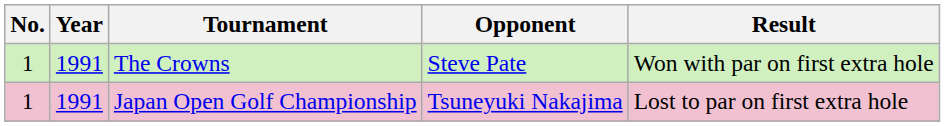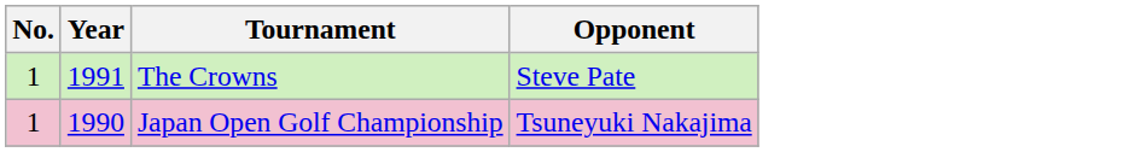- column: Result | Won with par on first extra hole | Lost to par on first extra hole
Japan Open Golf Championship | Year: 1991 -> 1990
